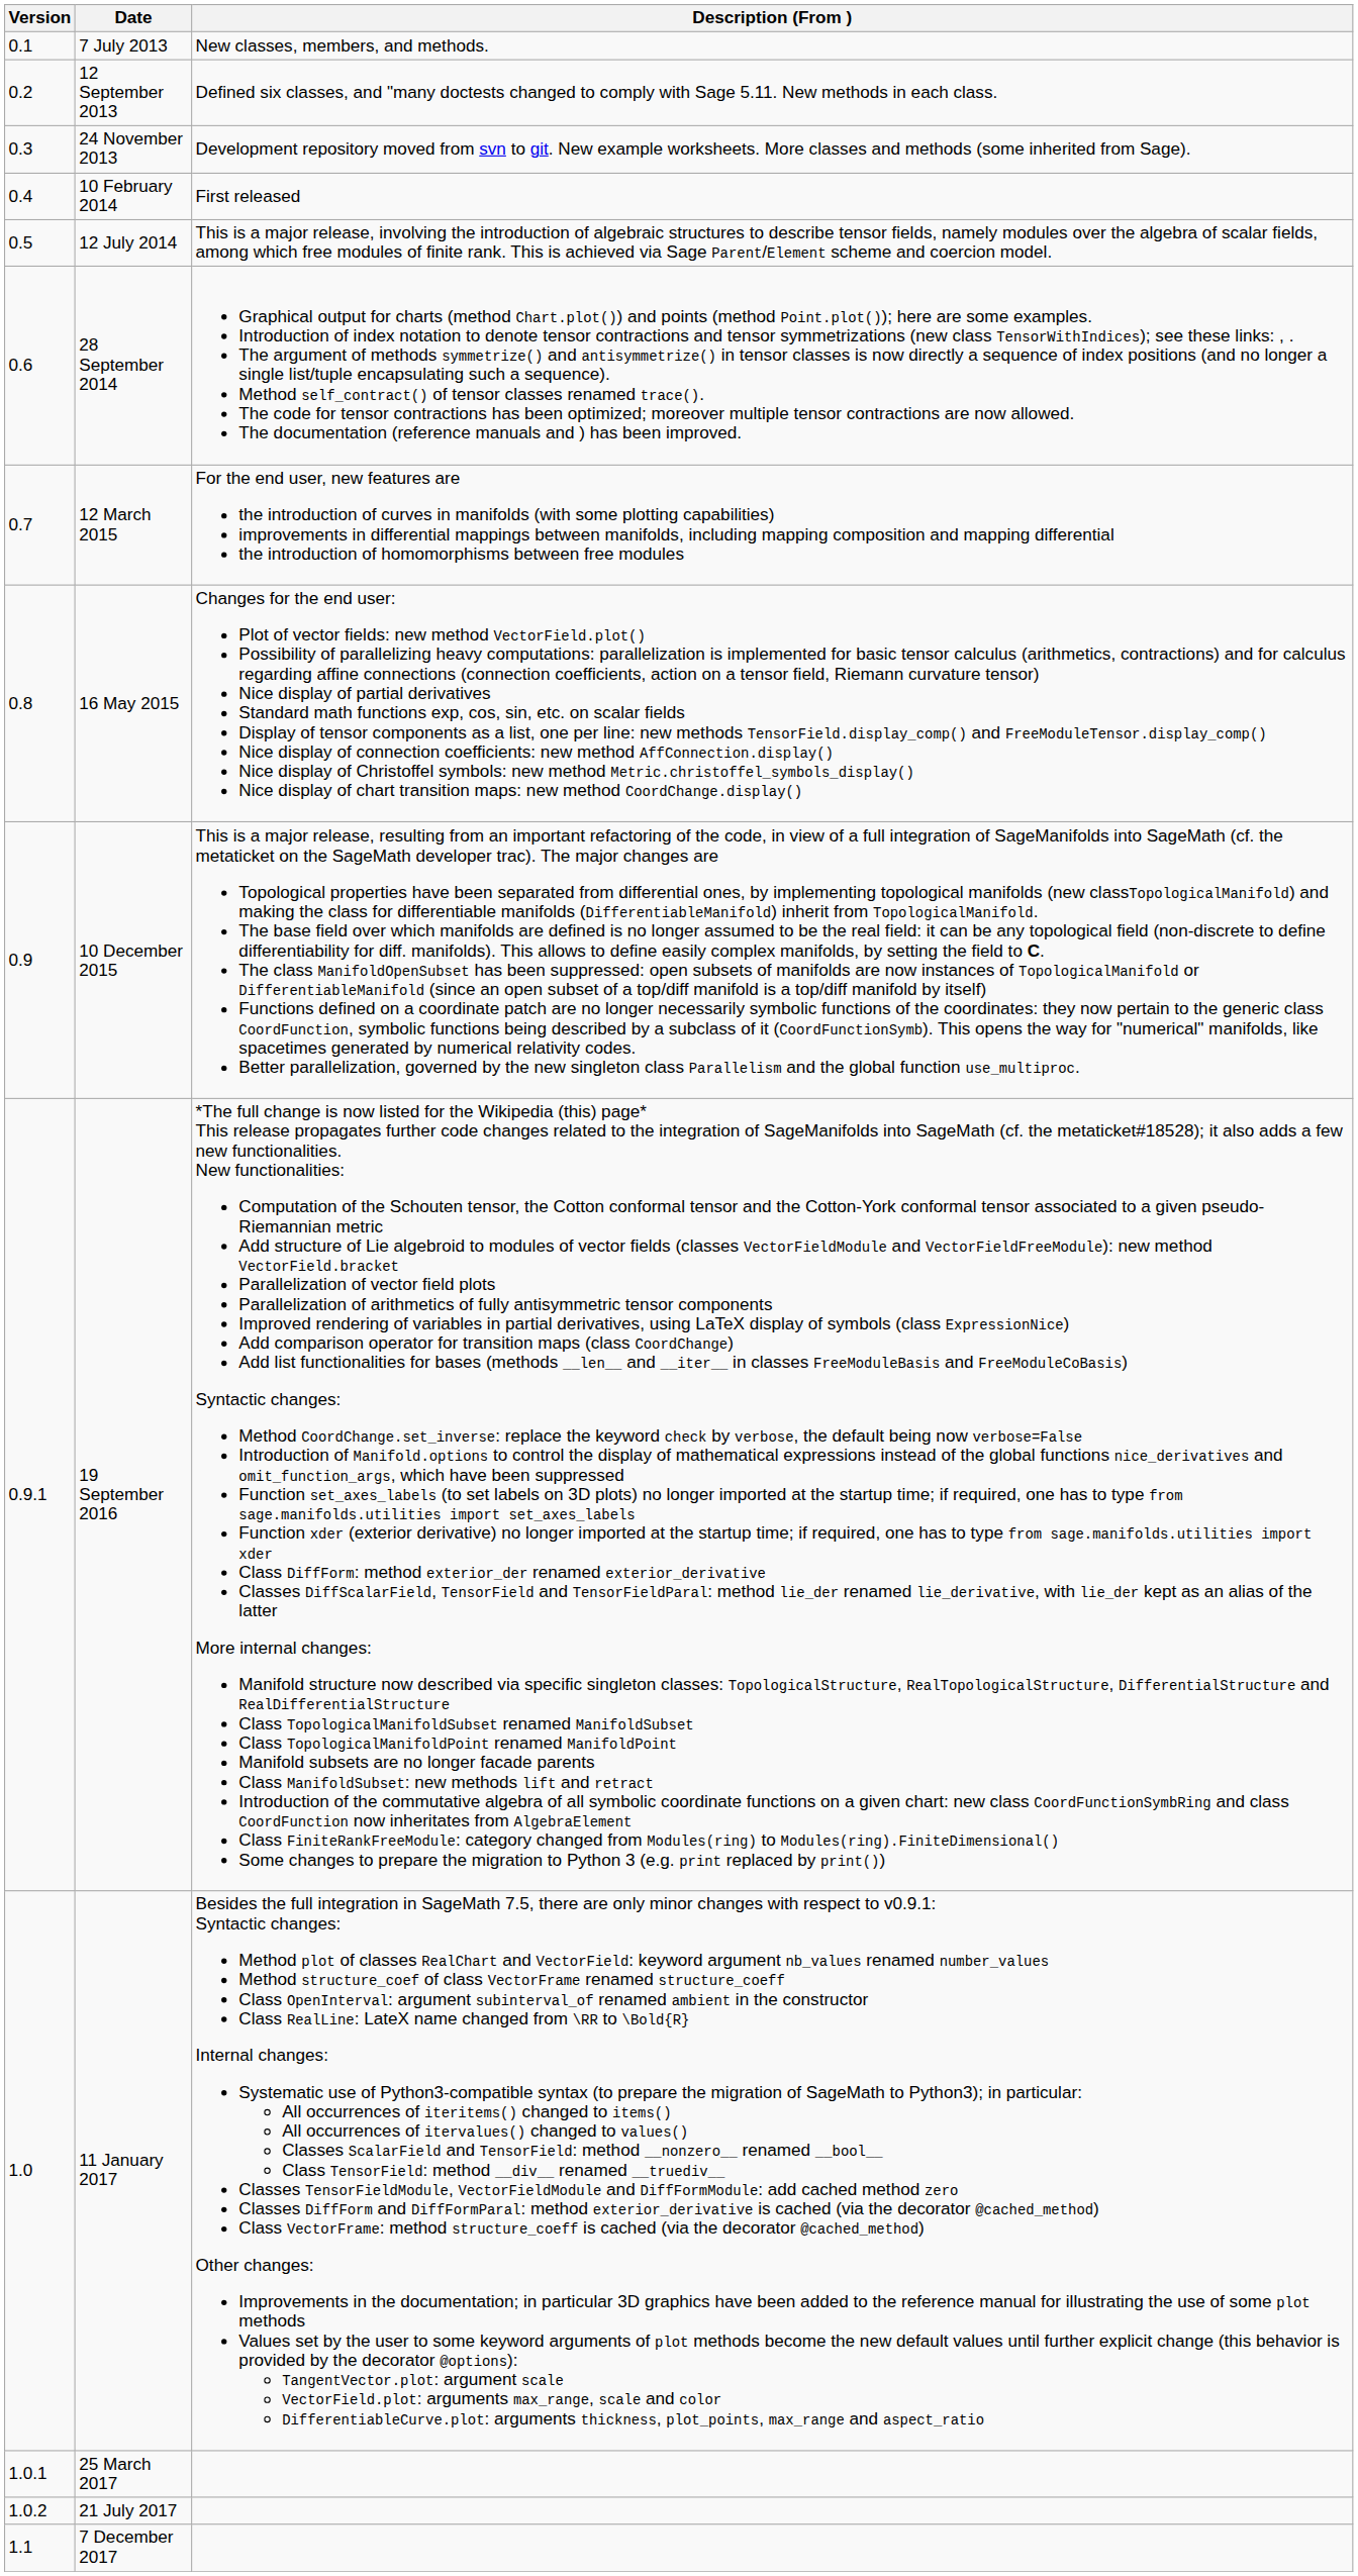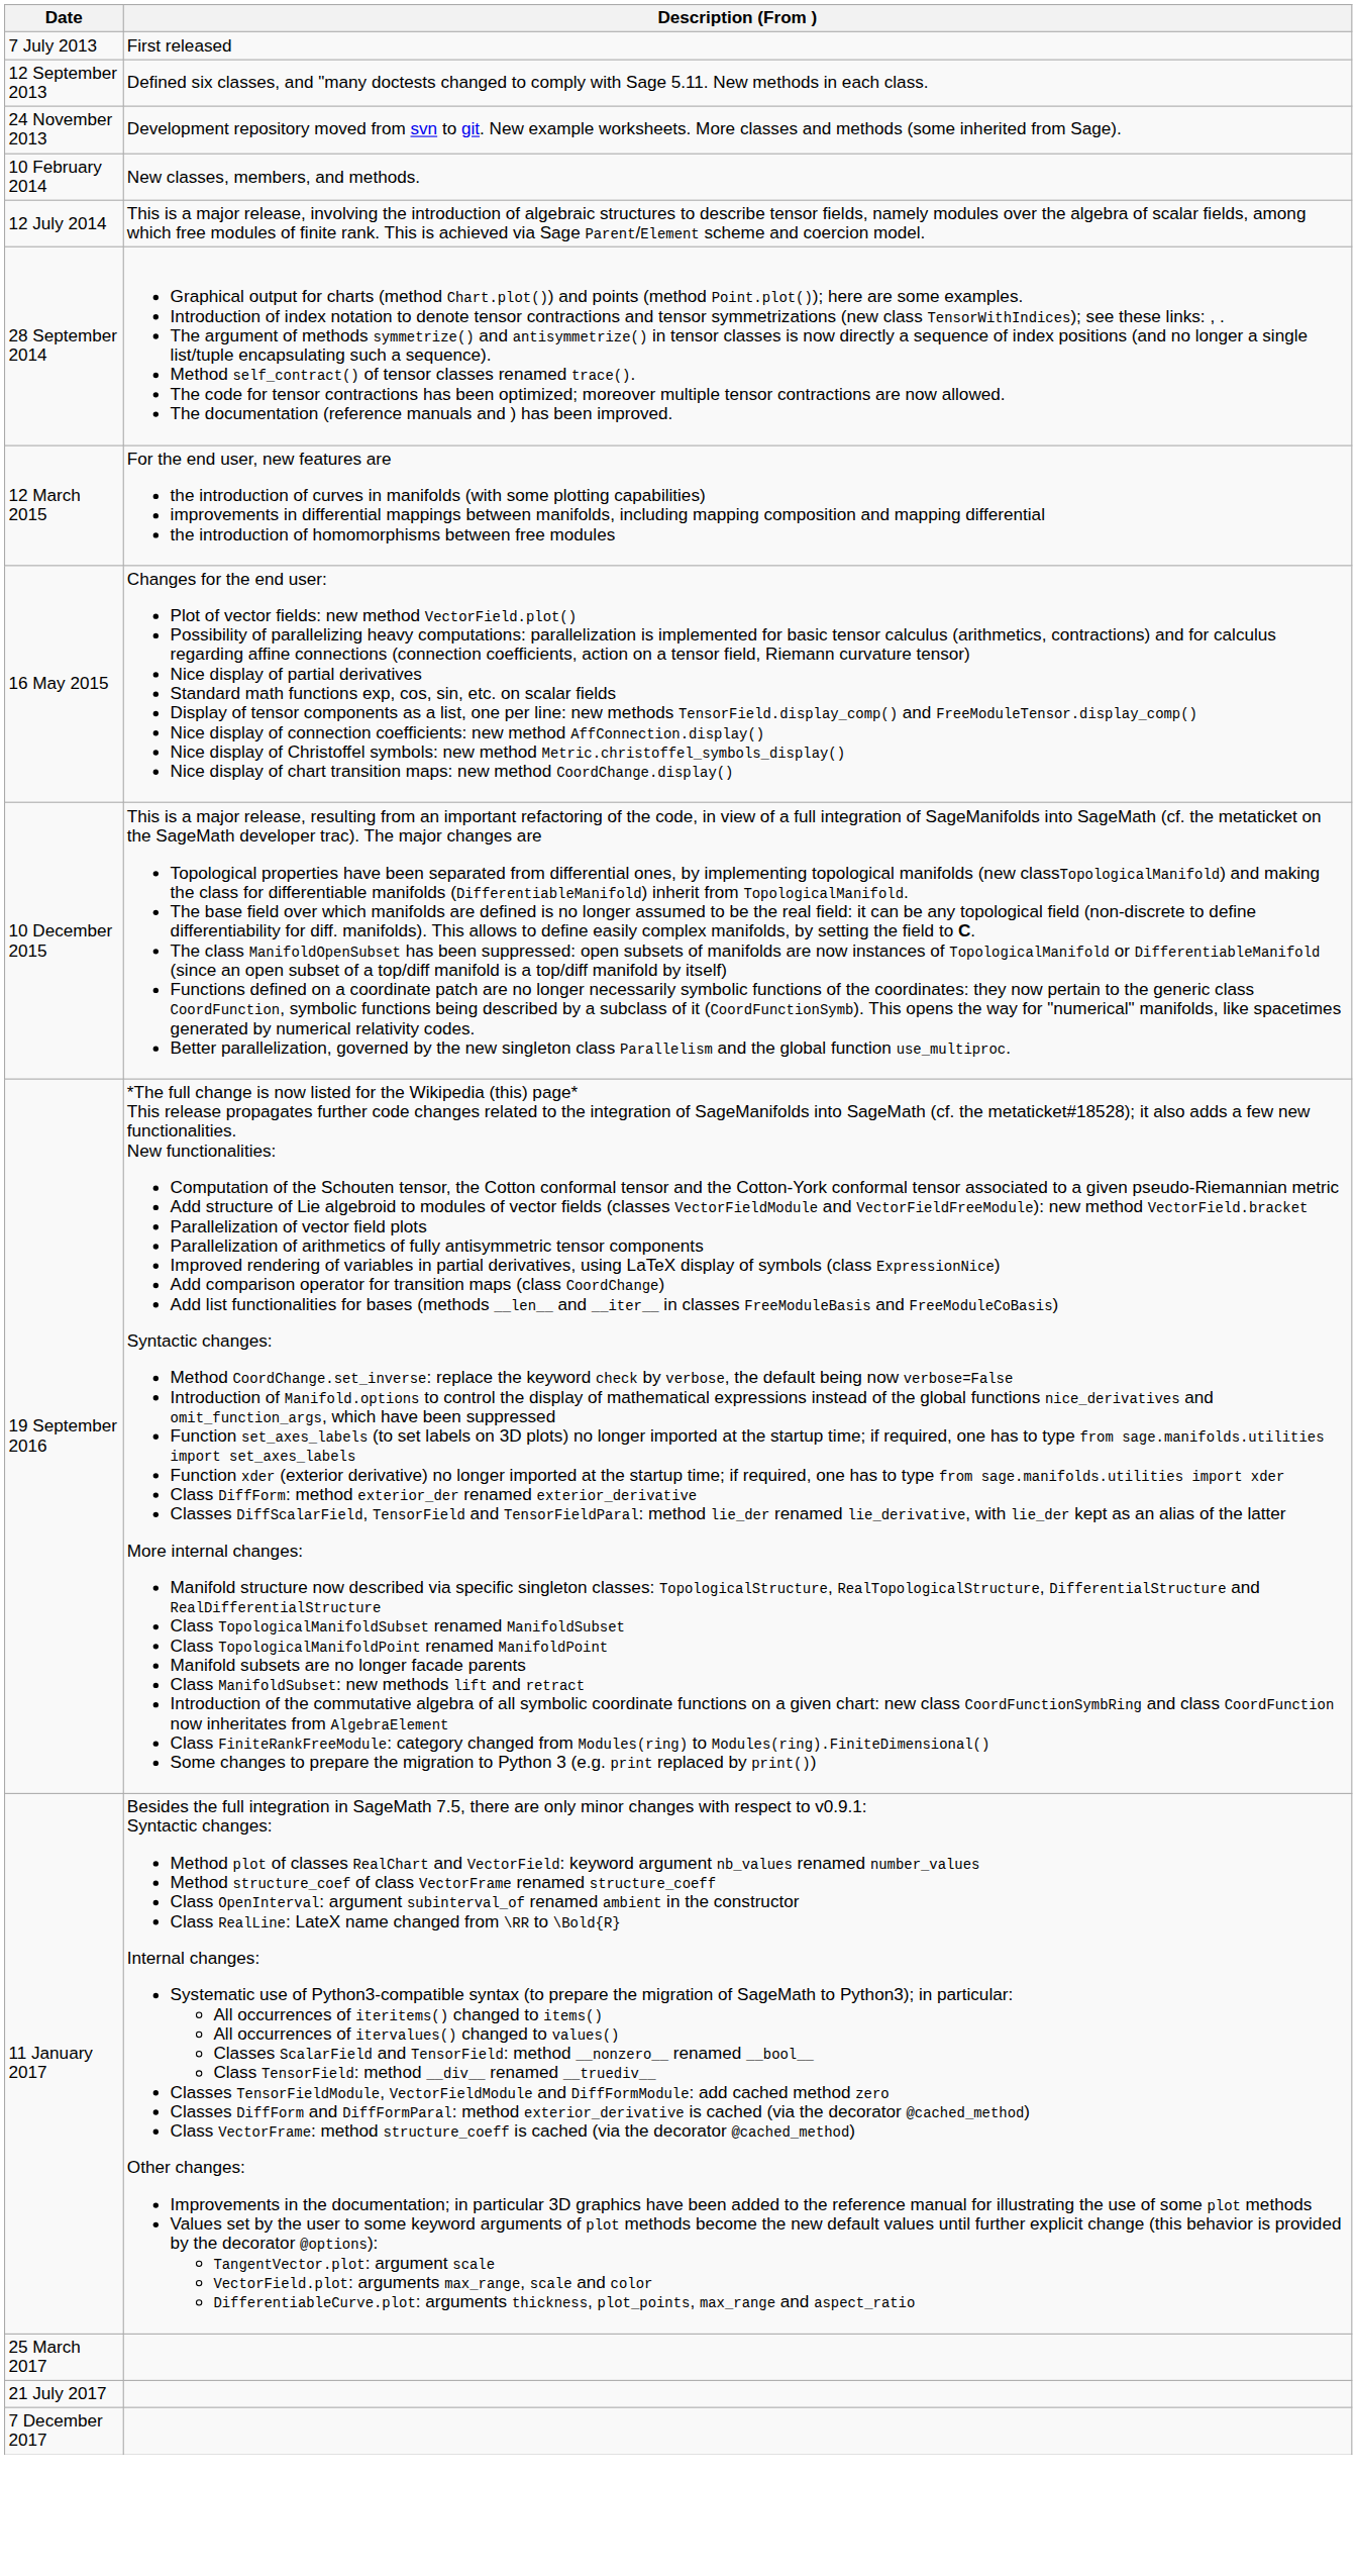- column: Version | 0.1 | 0.2 | 0.3 | 0.4 | 0.5 | 0.6 | 0.7 | 0.8 | 0.9 | 0.9.1 | 1.0 | 1.0.1 | 1.0.2 | 1.1
7 July 2013 | Description (From ): New classes, members, and methods. -> First released
10 February 2014 | Description (From ): First released -> New classes, members, and methods.
